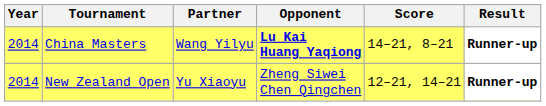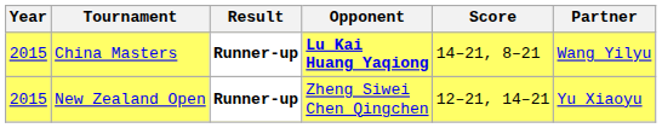columns swapped: Partner <-> Result
China Masters | Year: 2014 -> 2015
New Zealand Open | Year: 2014 -> 2015
